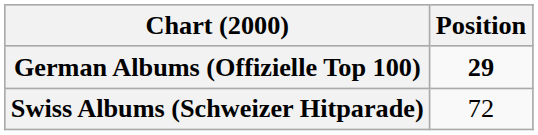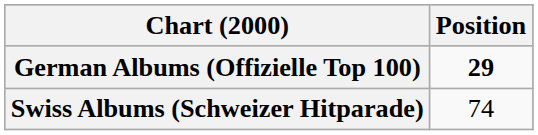Swiss Albums (Schweizer Hitparade) | Position: 72 -> 74
